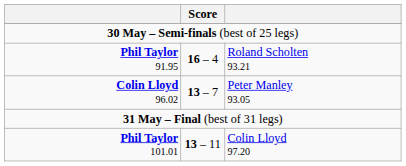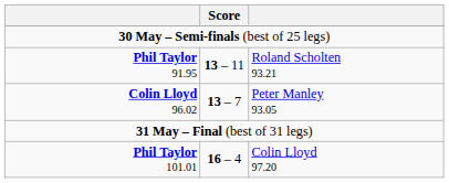Phil Taylor 91.95 | Score: 16 – 4 -> 13 – 11
Phil Taylor 101.01 | Score: 13 – 11 -> 16 – 4
